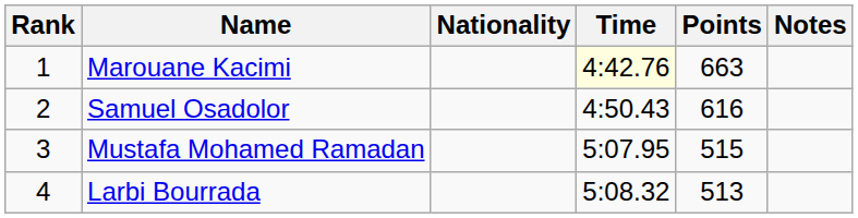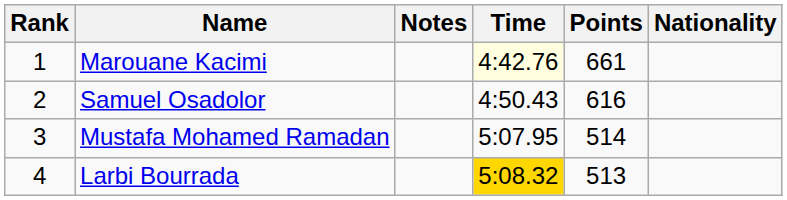columns swapped: Nationality <-> Notes
Marouane Kacimi | Points: 663 -> 661
Mustafa Mohamed Ramadan | Points: 515 -> 514
Larbi Bourrada | Time: no background -> gold background
